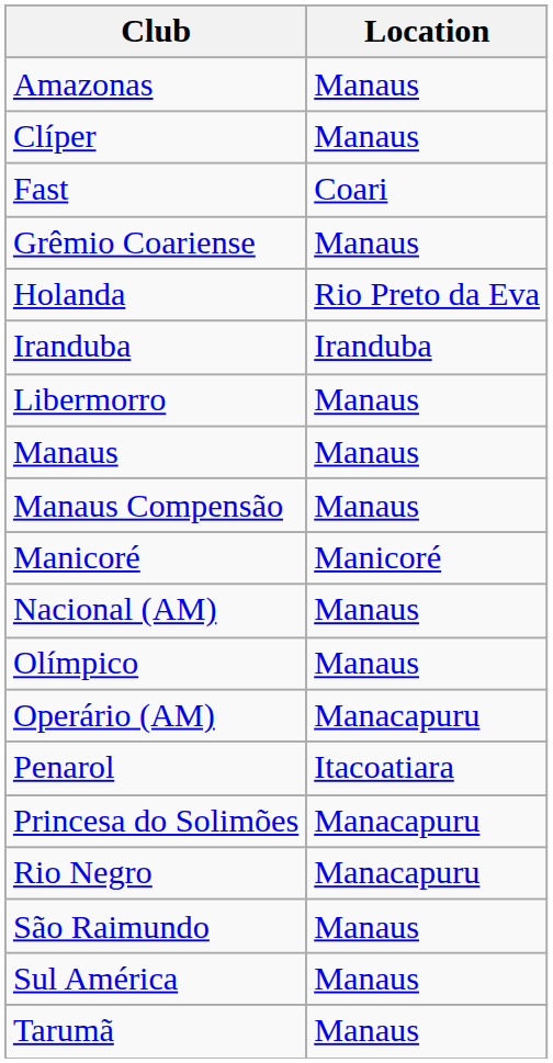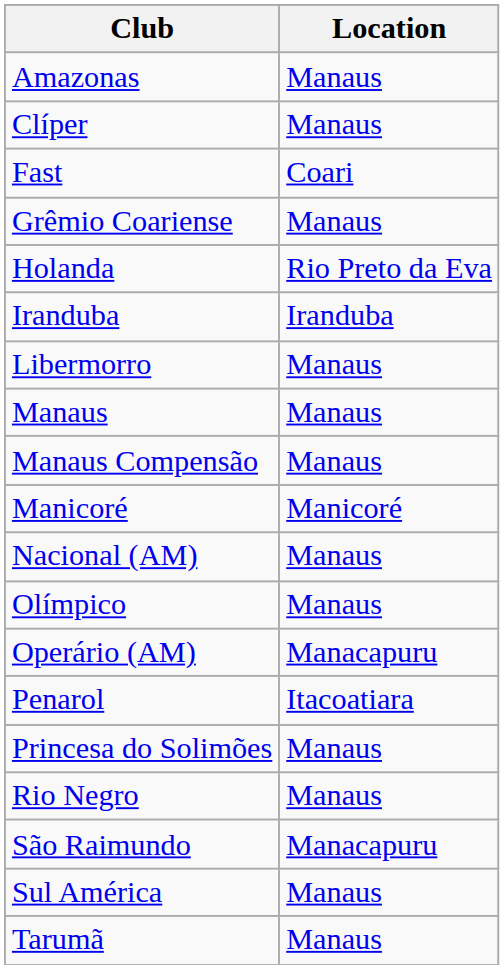Princesa do Solimões | Location: Manacapuru -> Manaus
Rio Negro | Location: Manacapuru -> Manaus
São Raimundo | Location: Manaus -> Manacapuru
